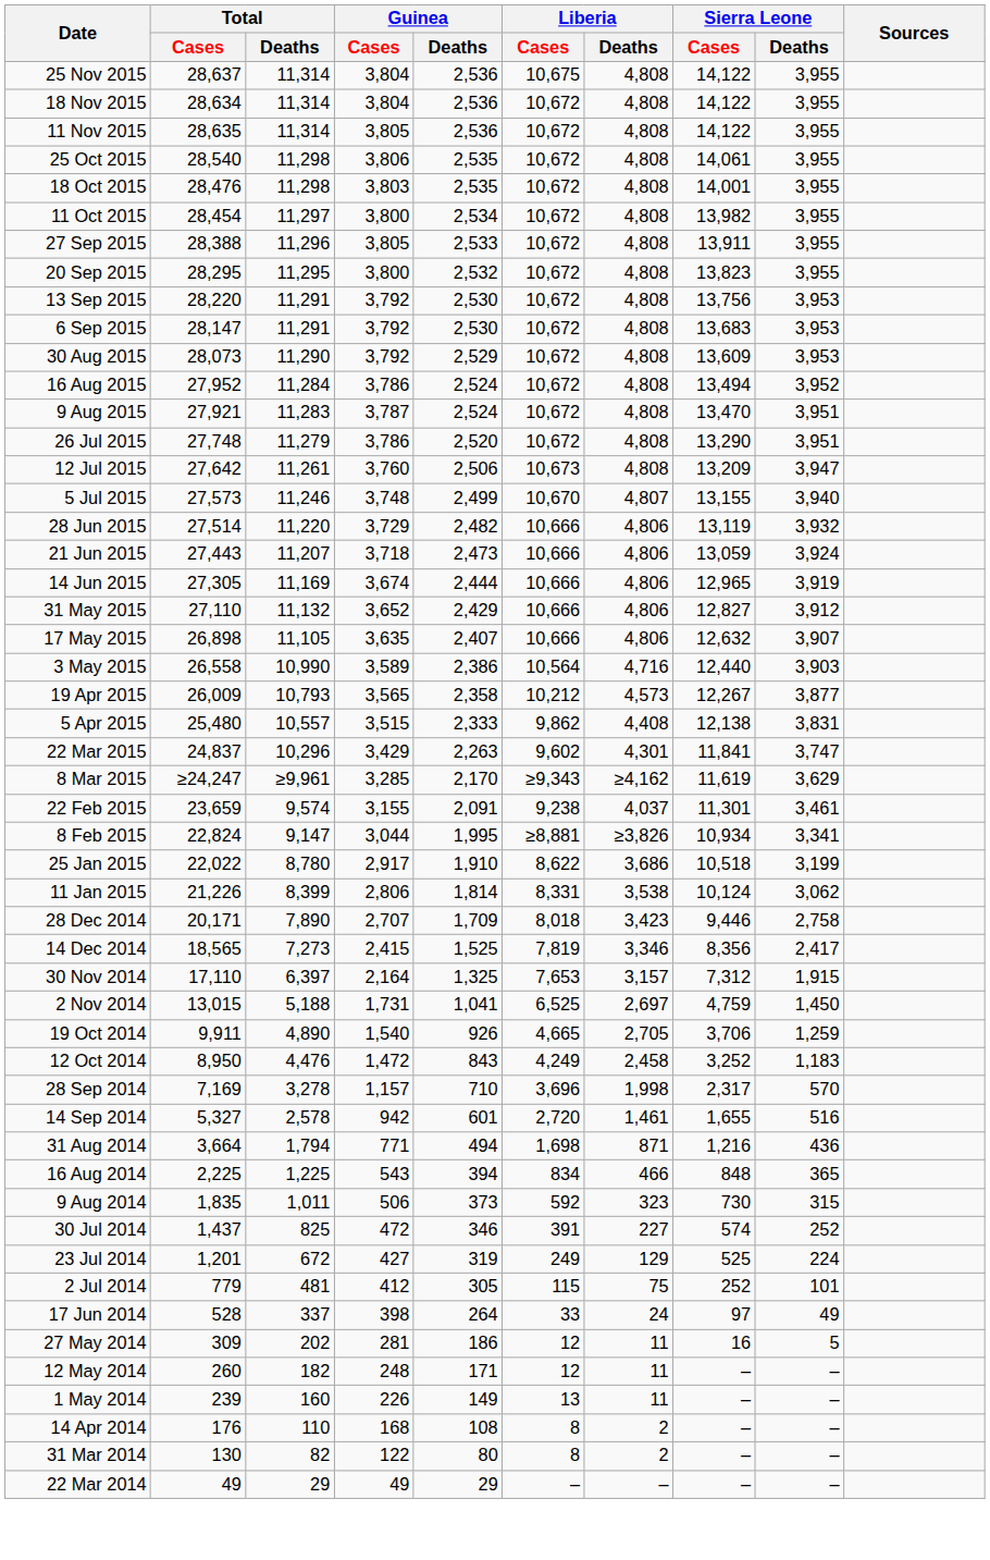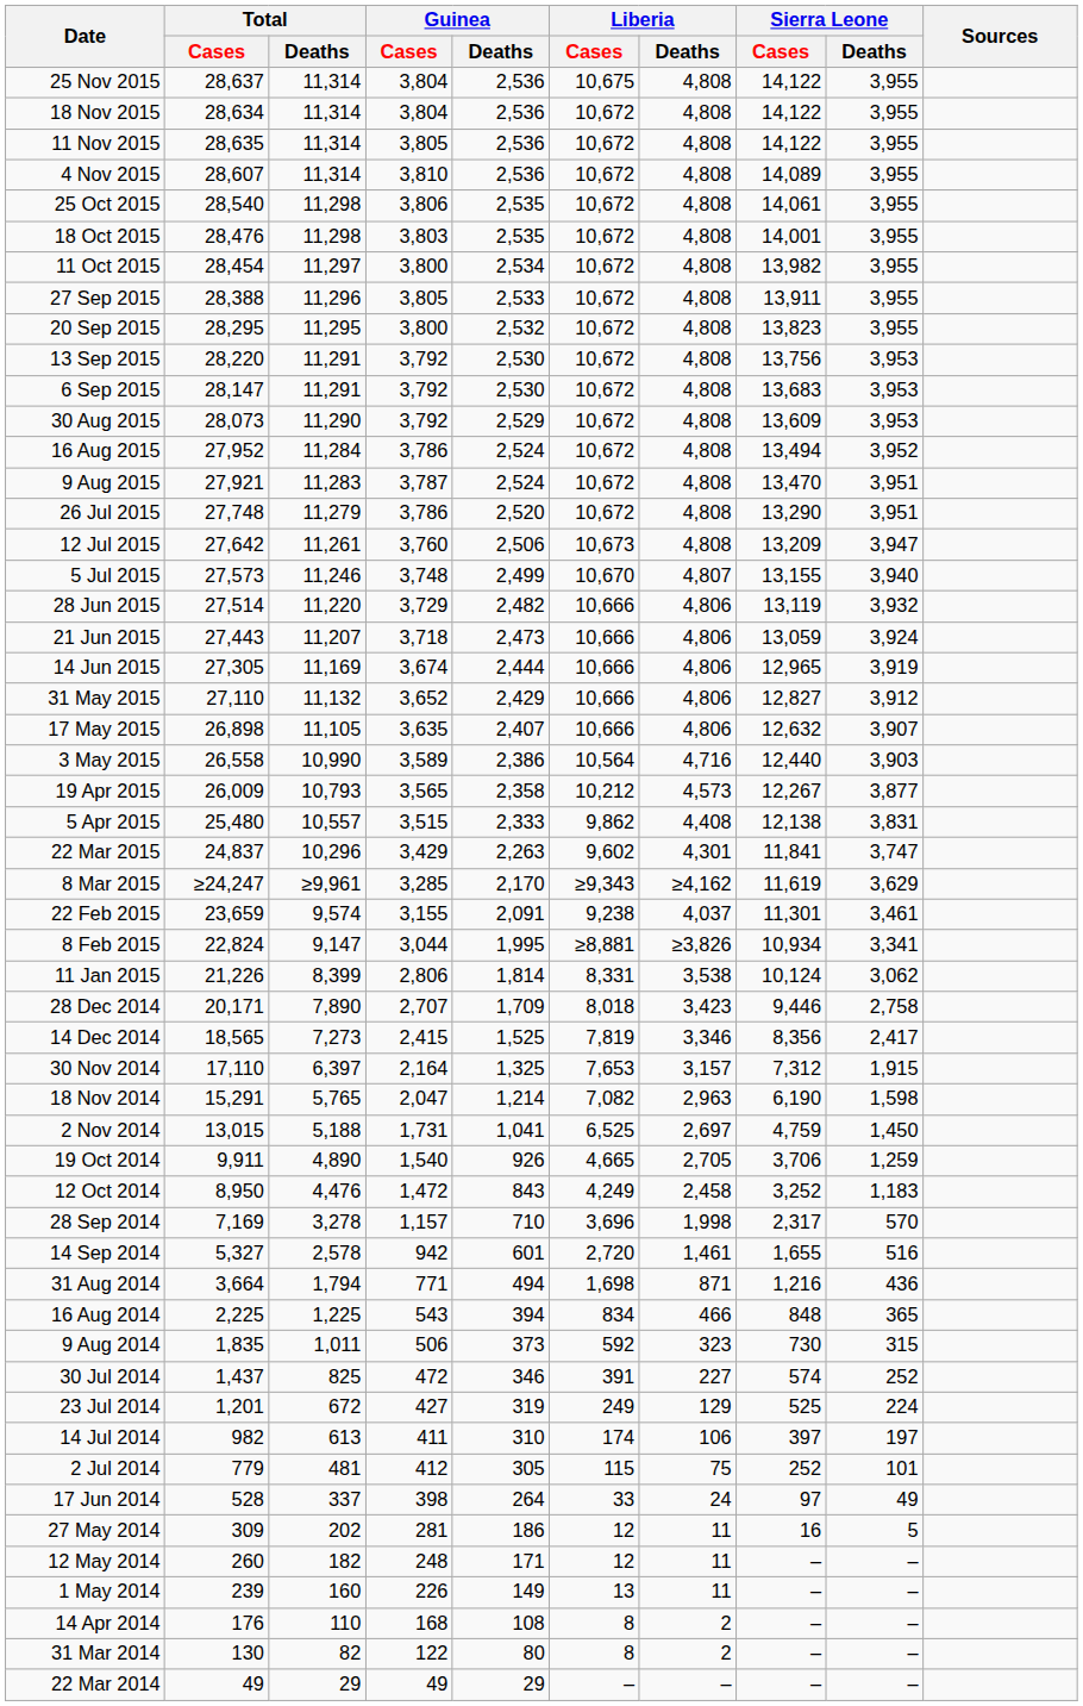+ row: 4 Nov 2015 | 28,607 | 11,314 | 3,810 | 2,536 | 10,672 | 4,808 | 14,089 | 3,955
- row: 25 Jan 2015 | 22,022 | 8,780 | 2,917 | 1,910 | 8,622 | 3,686 | 10,518 | 3,199
+ row: 18 Nov 2014 | 15,291 | 5,765 | 2,047 | 1,214 | 7,082 | 2,963 | 6,190 | 1,598
+ row: 14 Jul 2014 | 982 | 613 | 411 | 310 | 174 | 106 | 397 | 197
